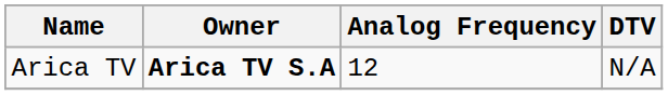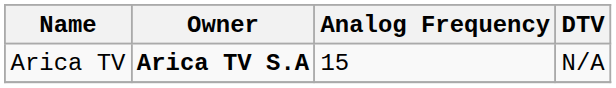Arica TV | Analog Frequency: 12 -> 15
